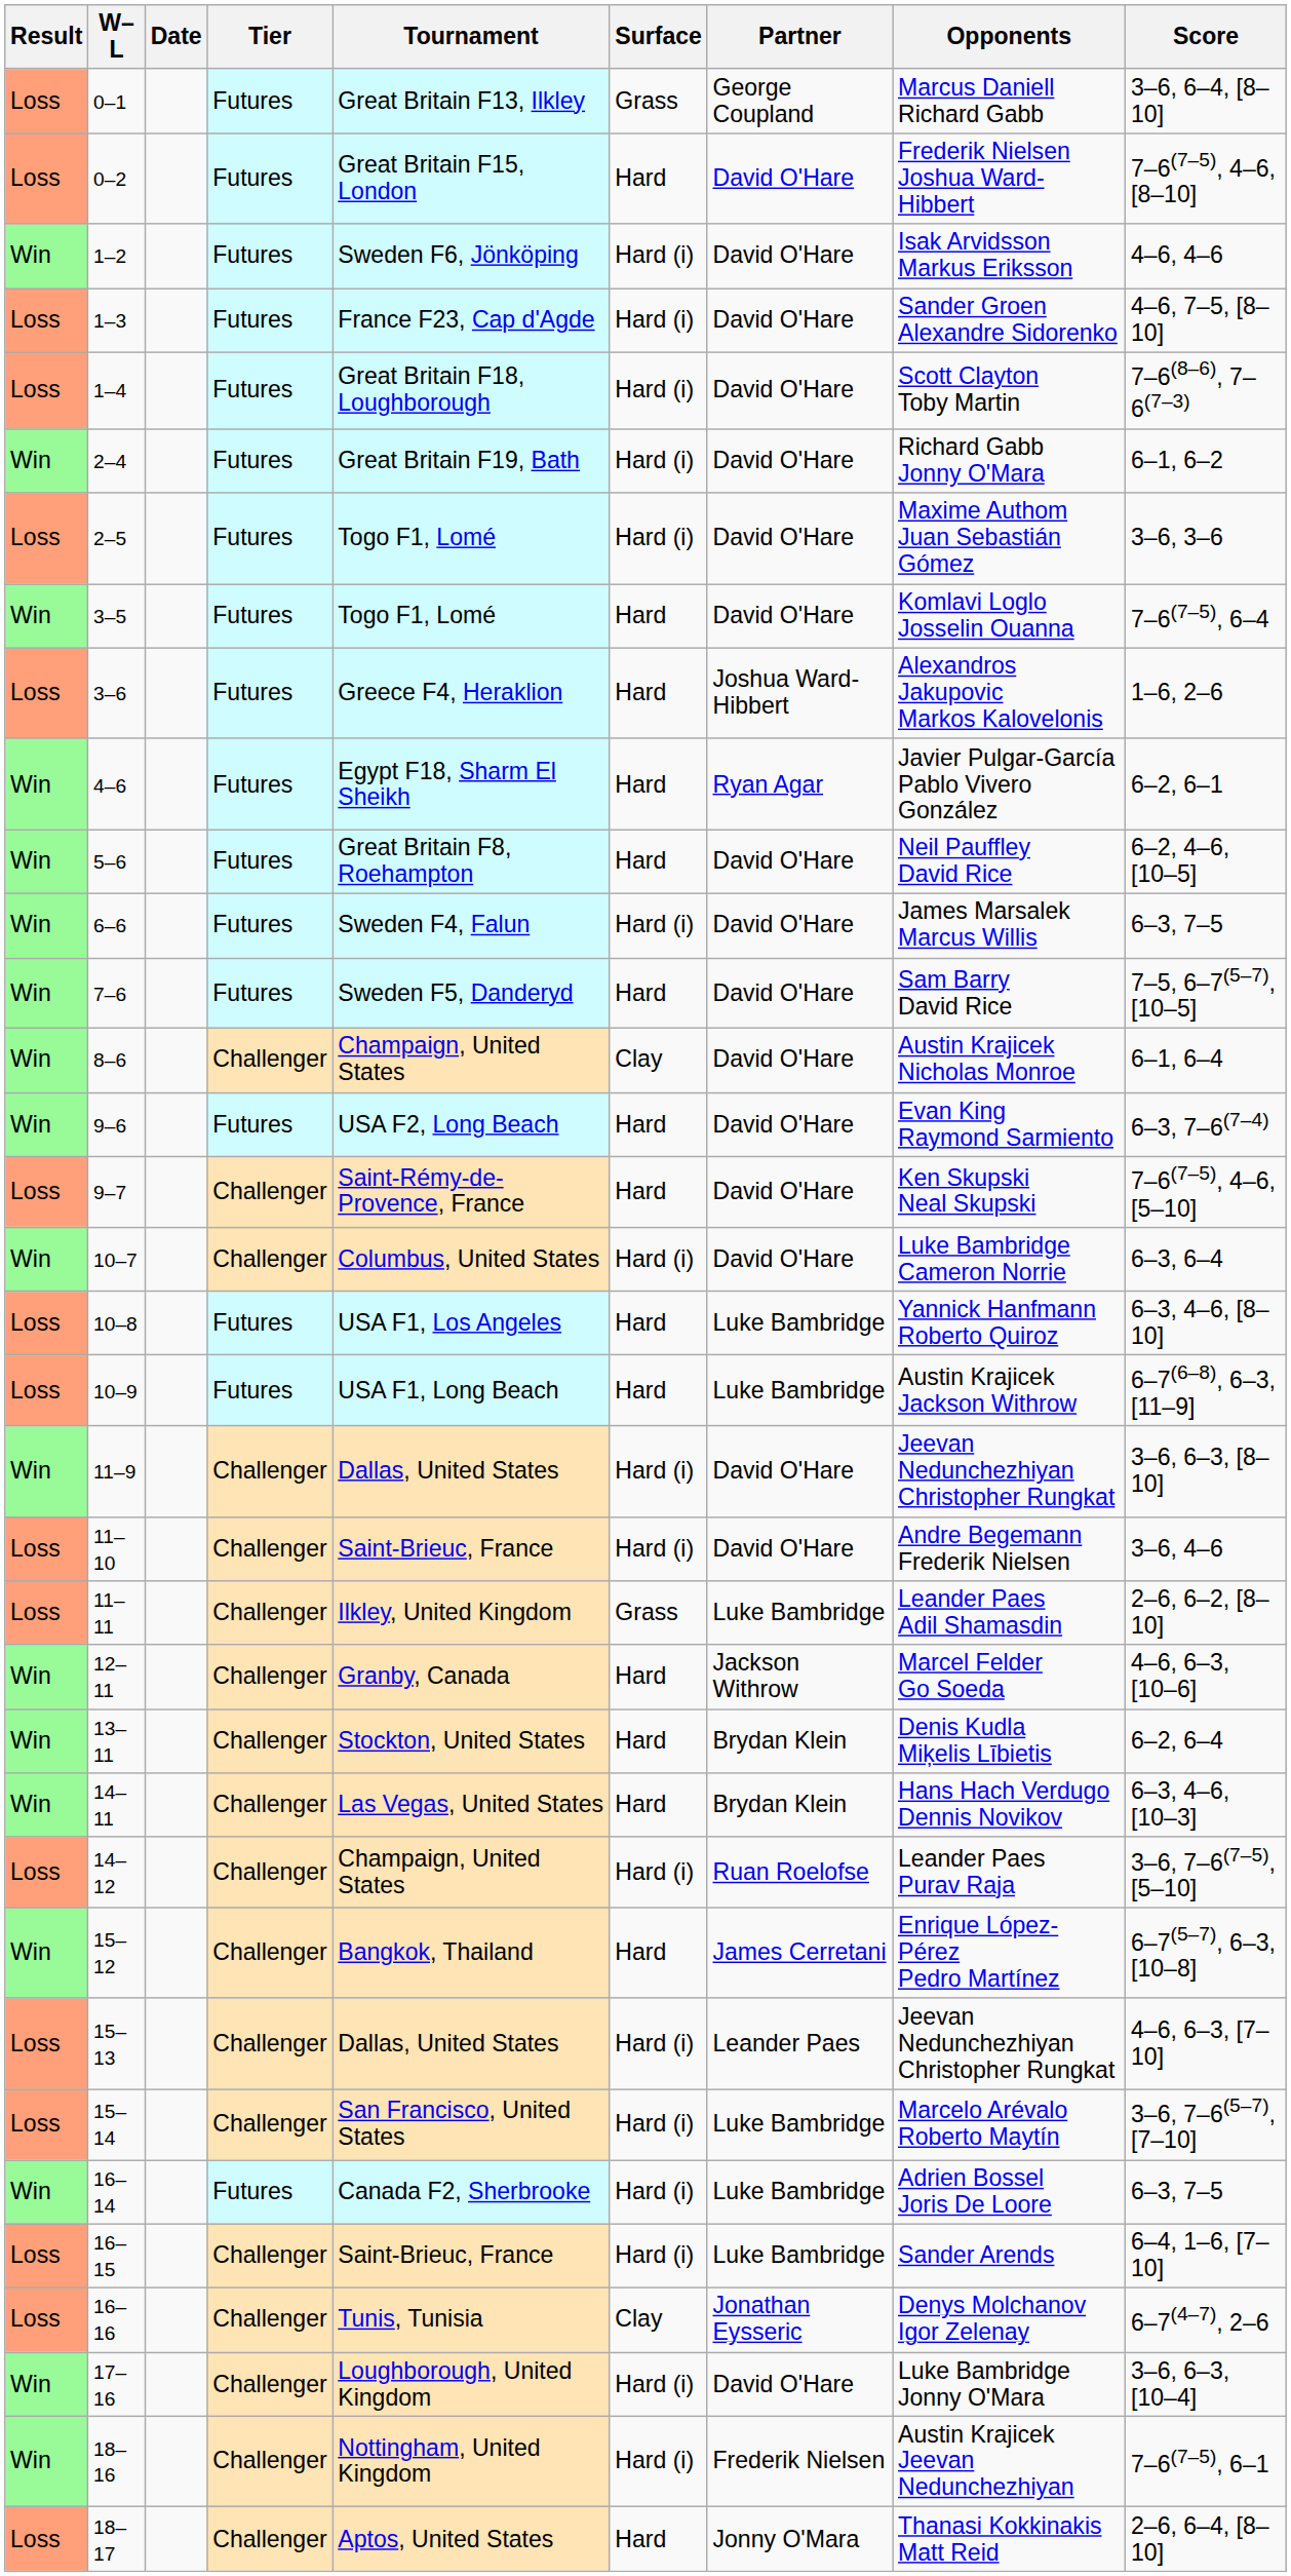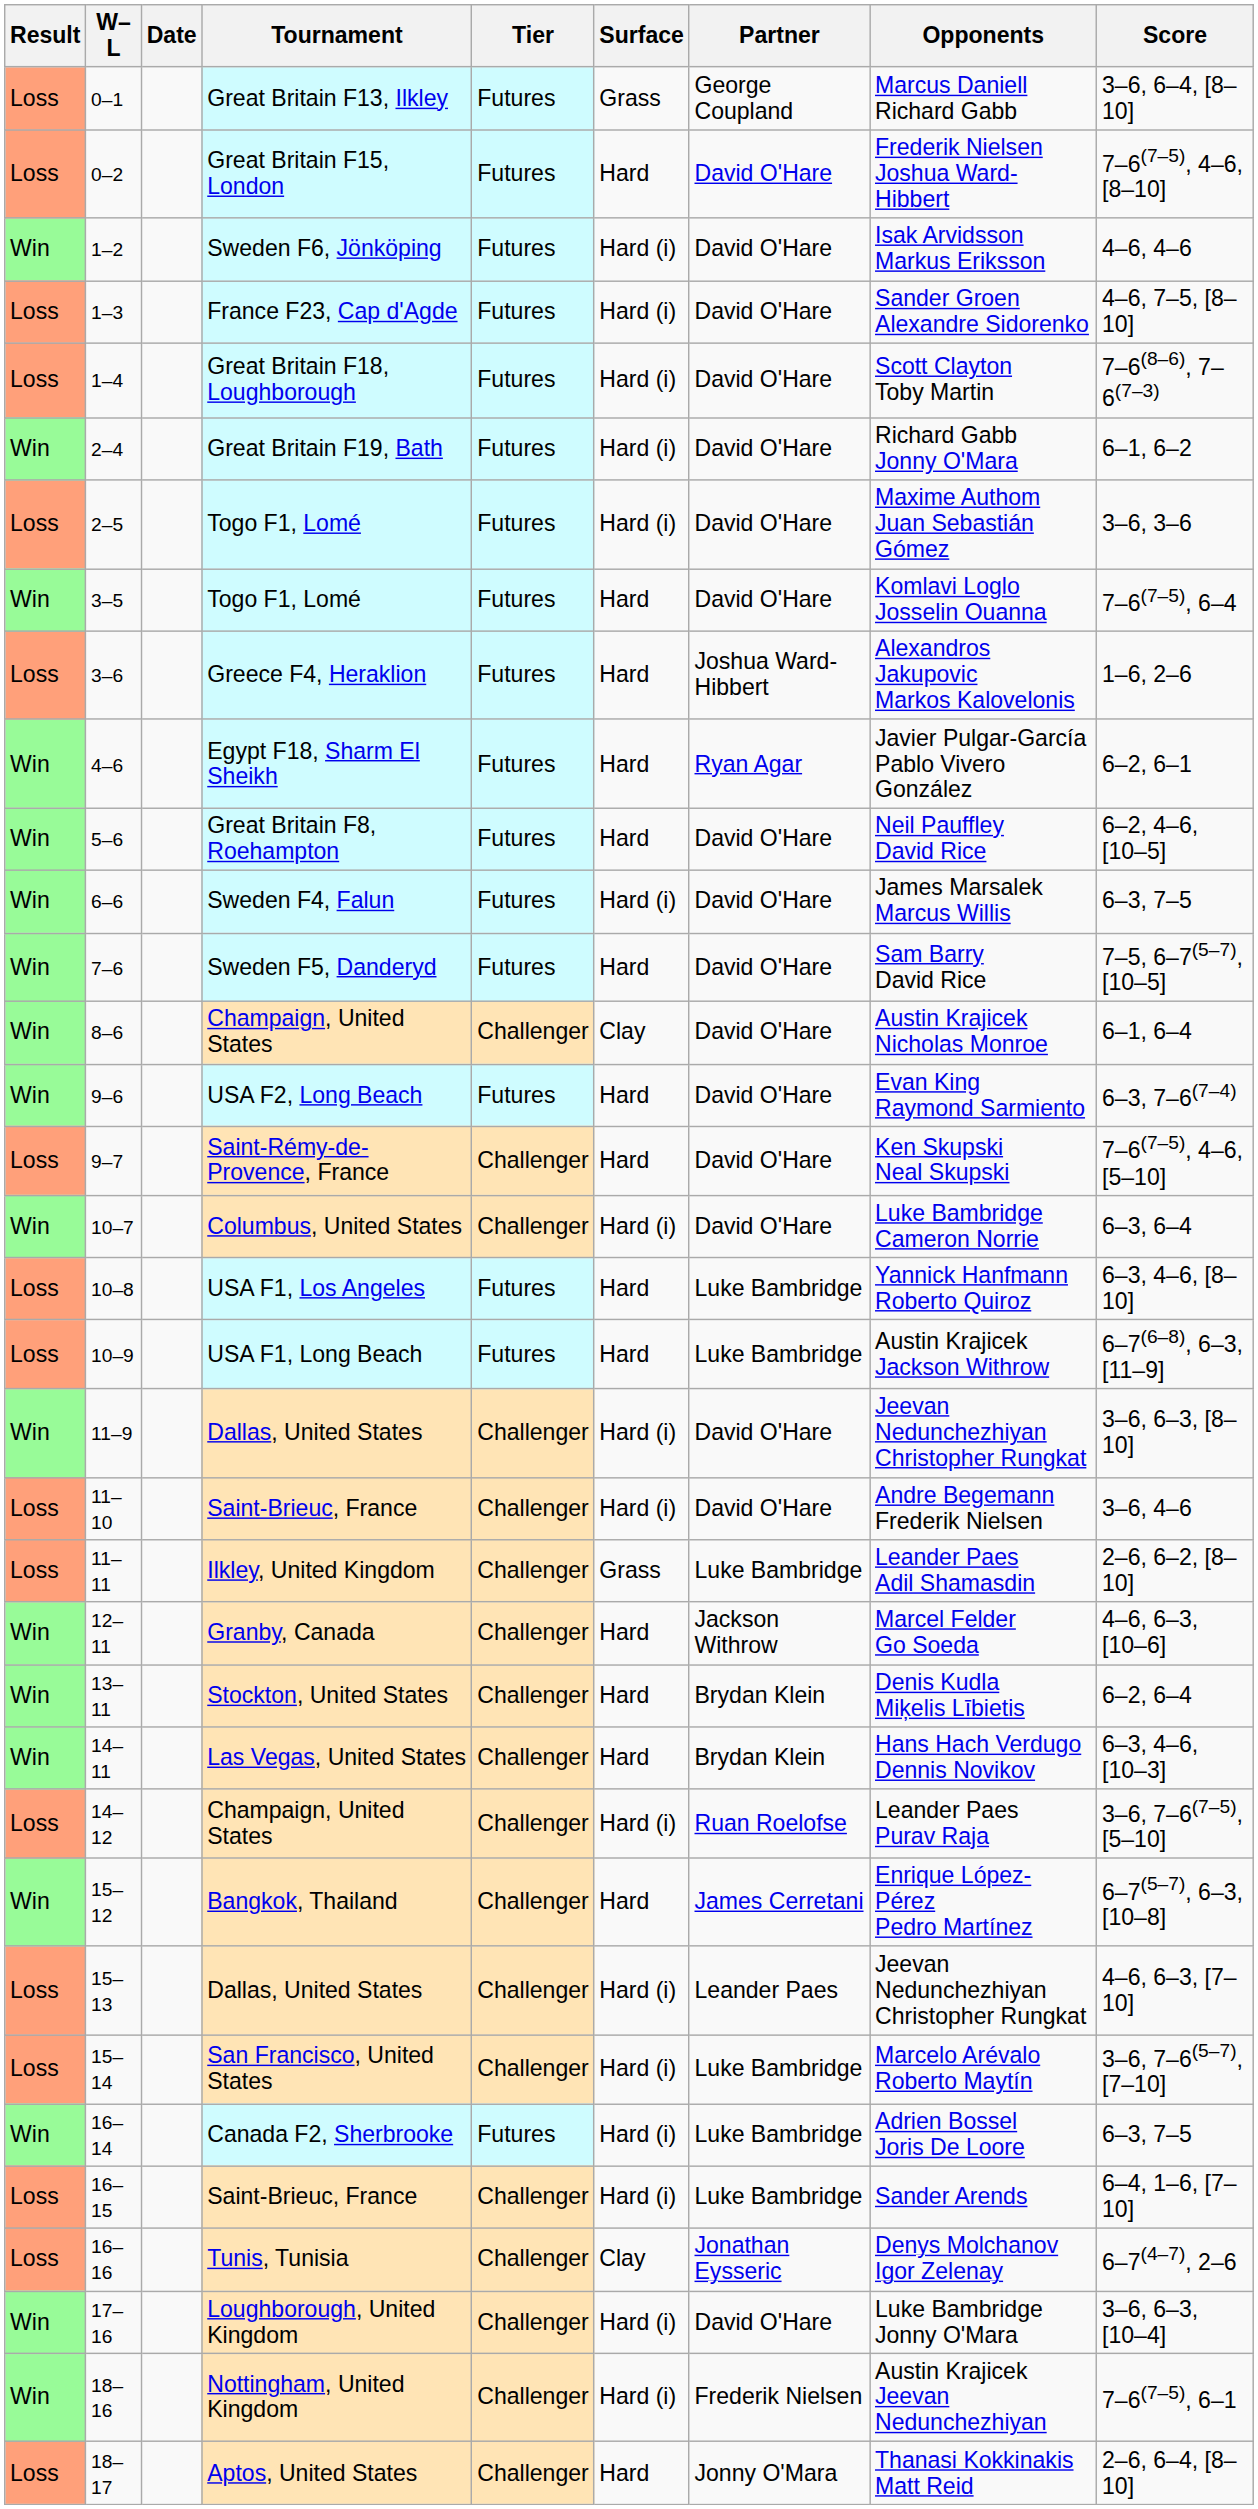columns swapped: Tournament <-> Tier
